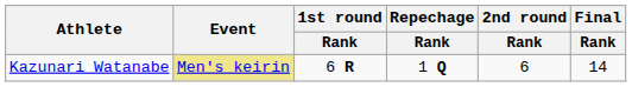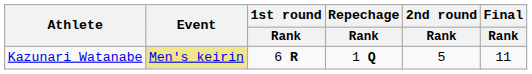Kazunari Watanabe | 2nd round / Rank: 6 -> 5
Kazunari Watanabe | Final / Rank: 14 -> 11
